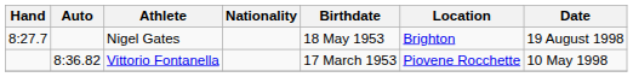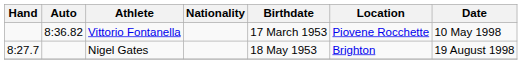rows swapped: Nigel Gates <-> Vittorio Fontanella
